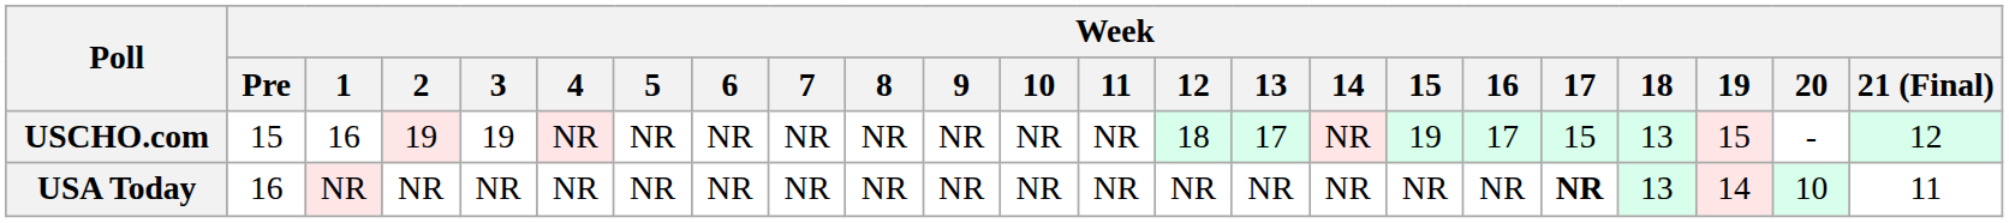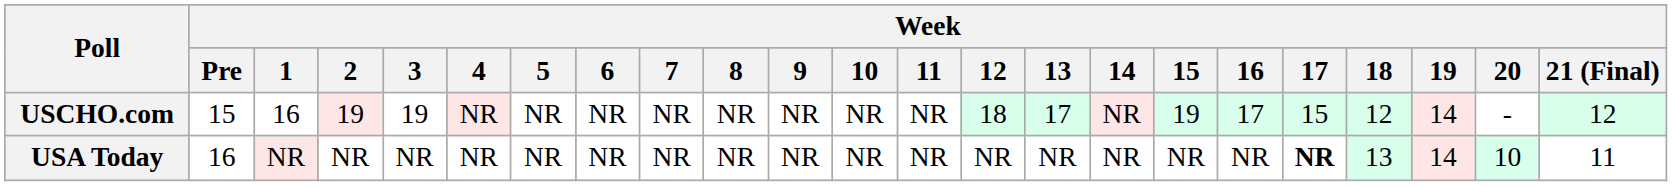USCHO.com | Week / 18: 13 -> 12
USCHO.com | Week / 19: 15 -> 14
